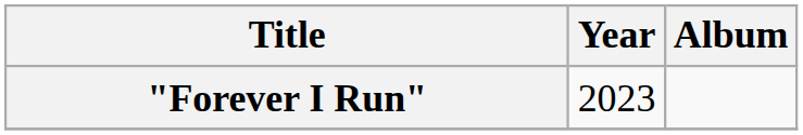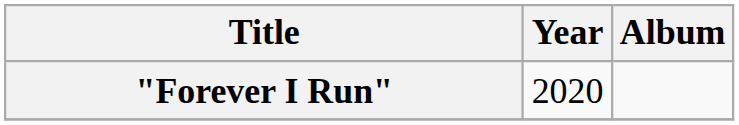"Forever I Run" | Year: 2023 -> 2020
